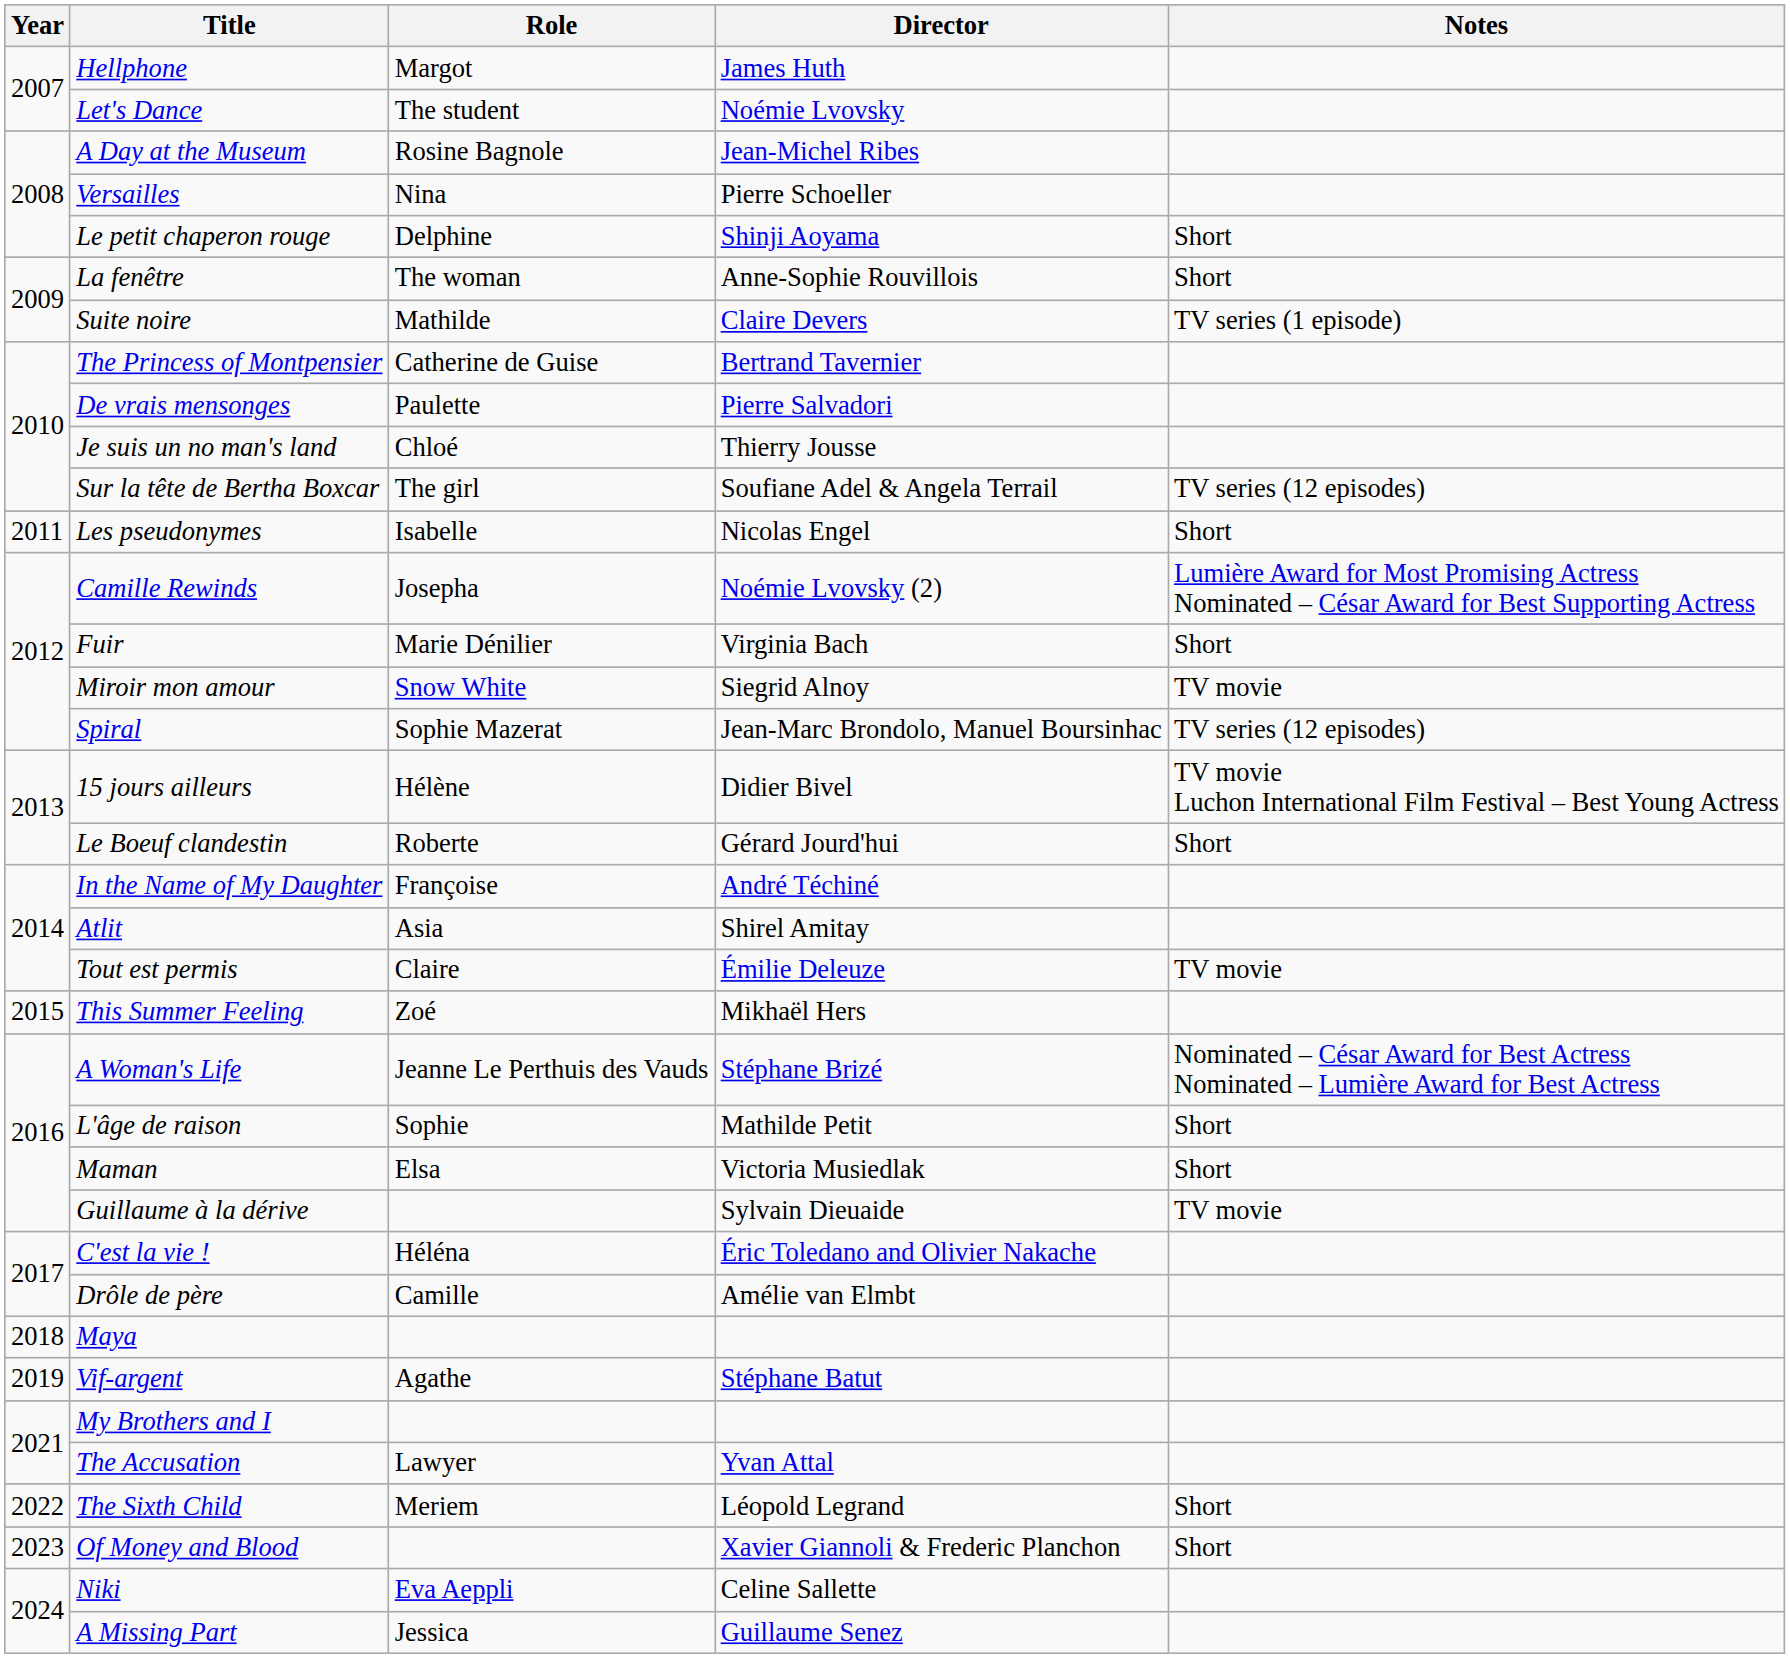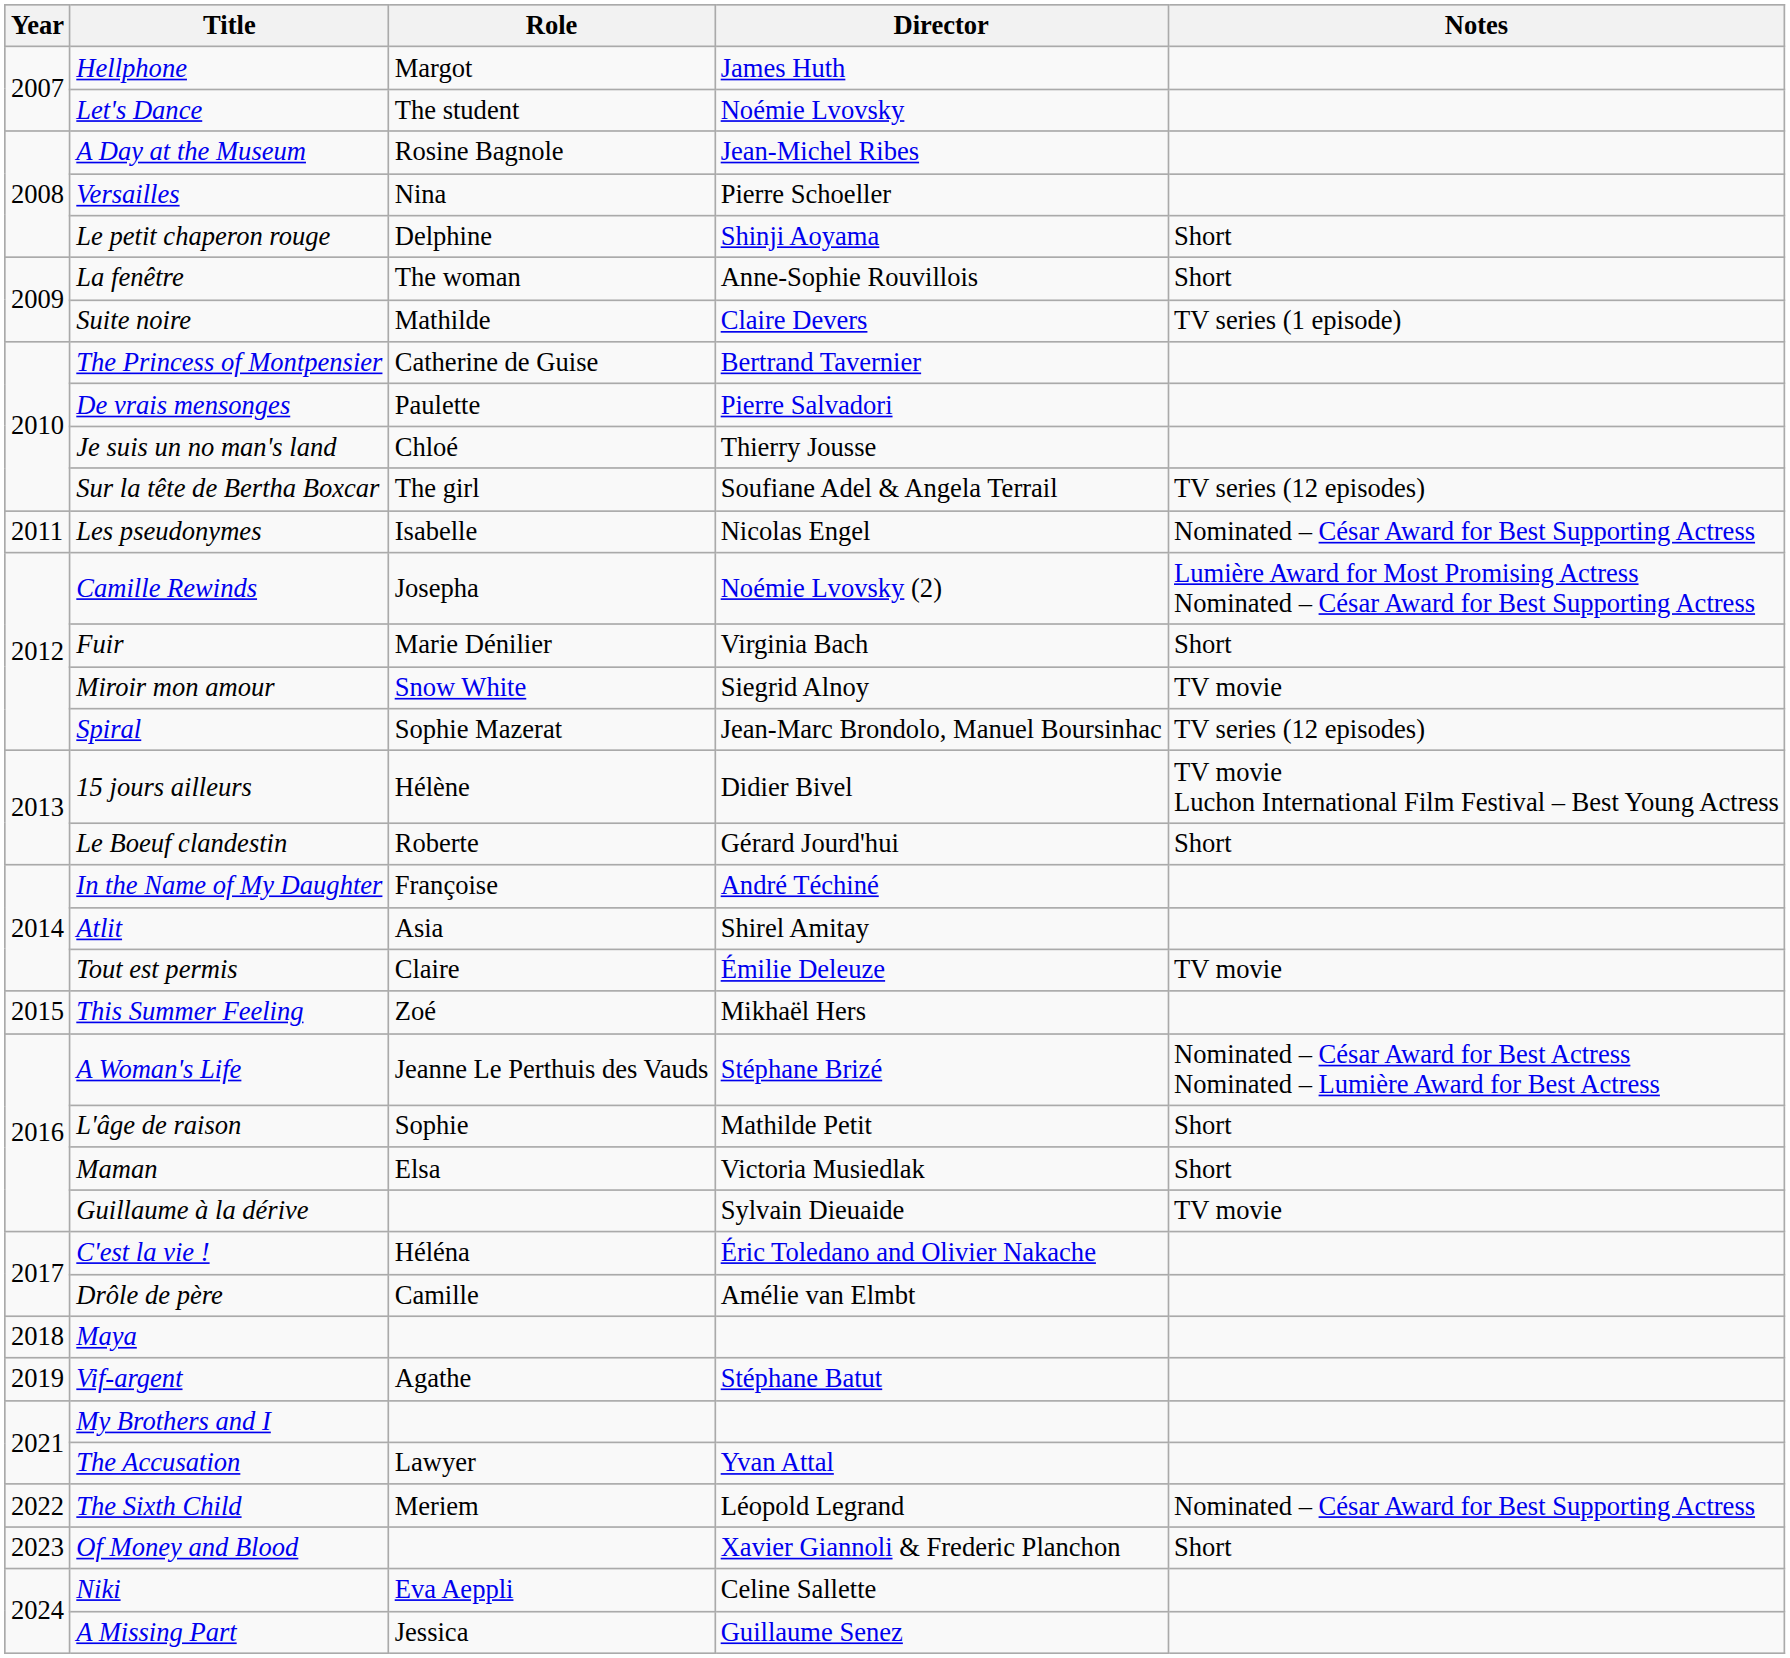Les pseudonymes | Notes: Short -> Nominated – César Award for Best Supporting Actress
The Sixth Child | Notes: Short -> Nominated – César Award for Best Supporting Actress
